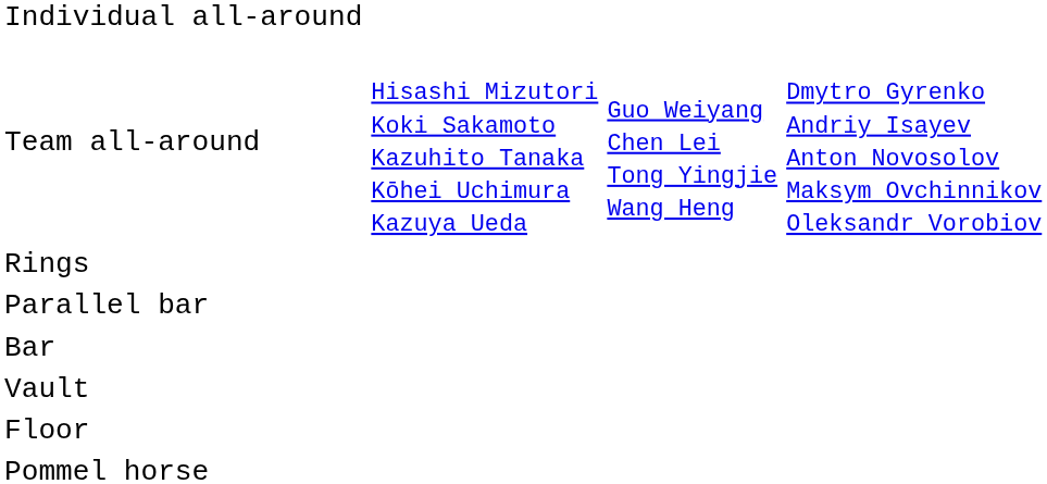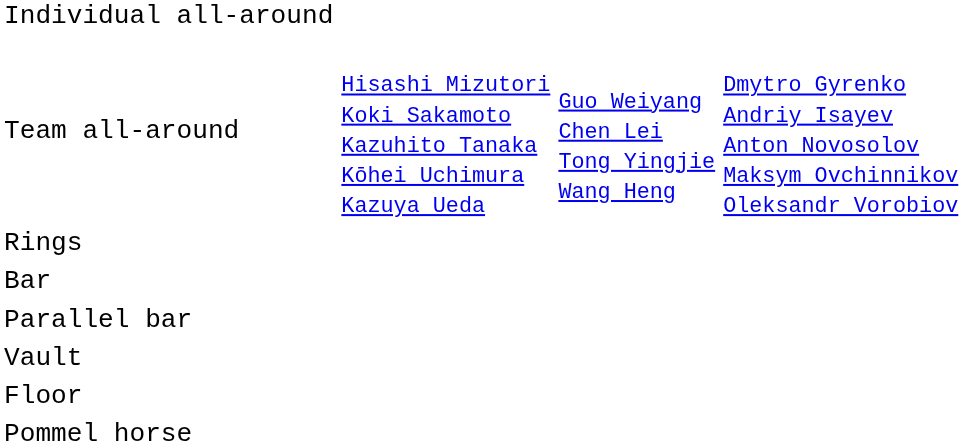rows swapped: Bar <-> Parallel bar
